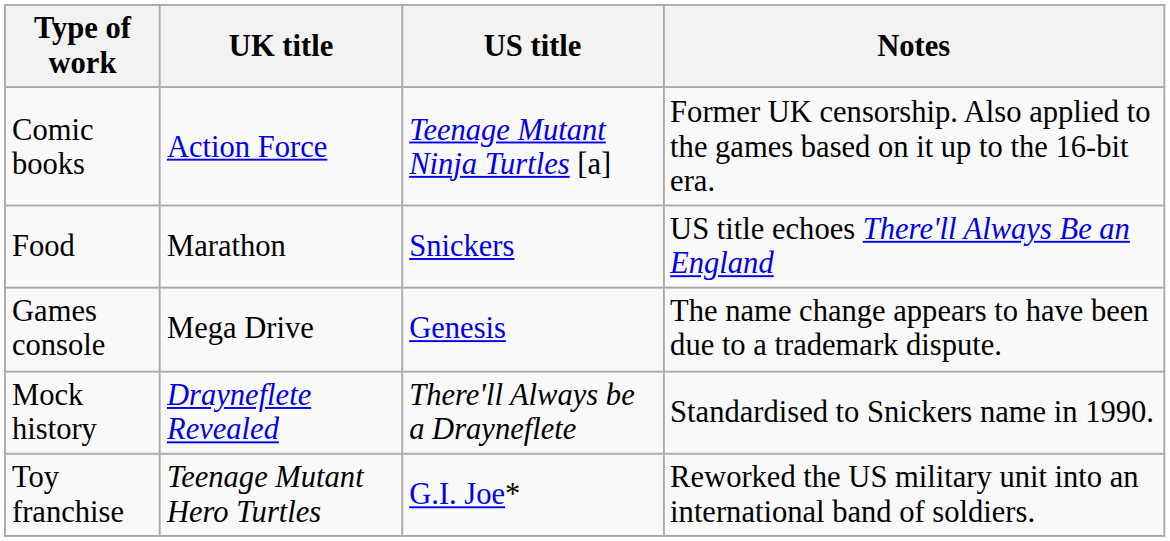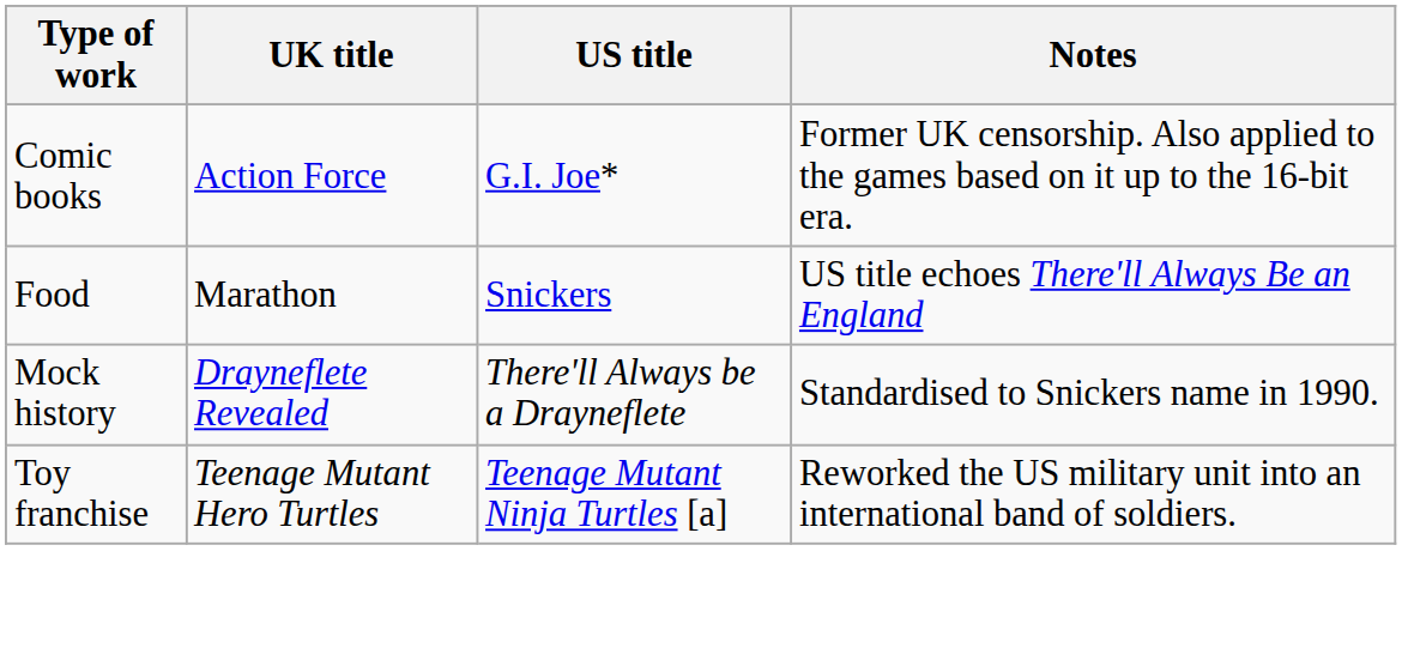Comic books | US title: Teenage Mutant Ninja Turtles [a] -> G.I. Joe*
- row: Games console | Mega Drive | Genesis | The name change appears to have been due to a trademark dispute.
Toy franchise | US title: G.I. Joe* -> Teenage Mutant Ninja Turtles [a]
